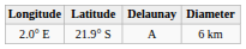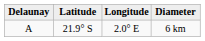columns swapped: Delaunay <-> Longitude
